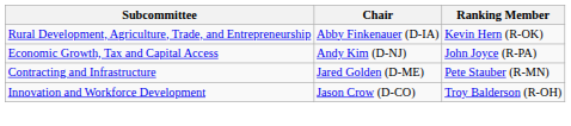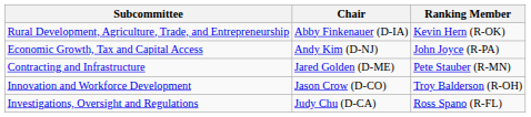+ row: Investigations, Oversight and Regulations | Judy Chu (D-CA) | Ross Spano (R-FL)
